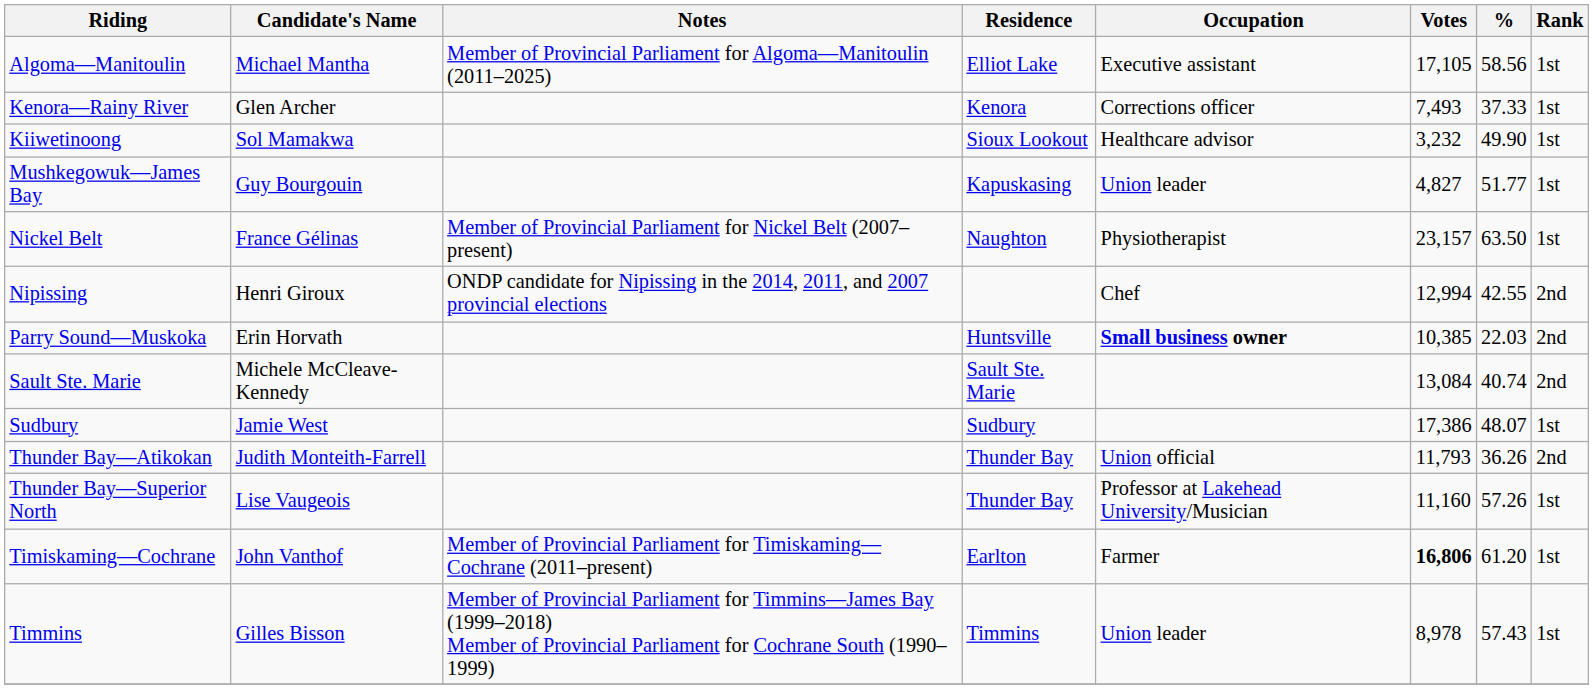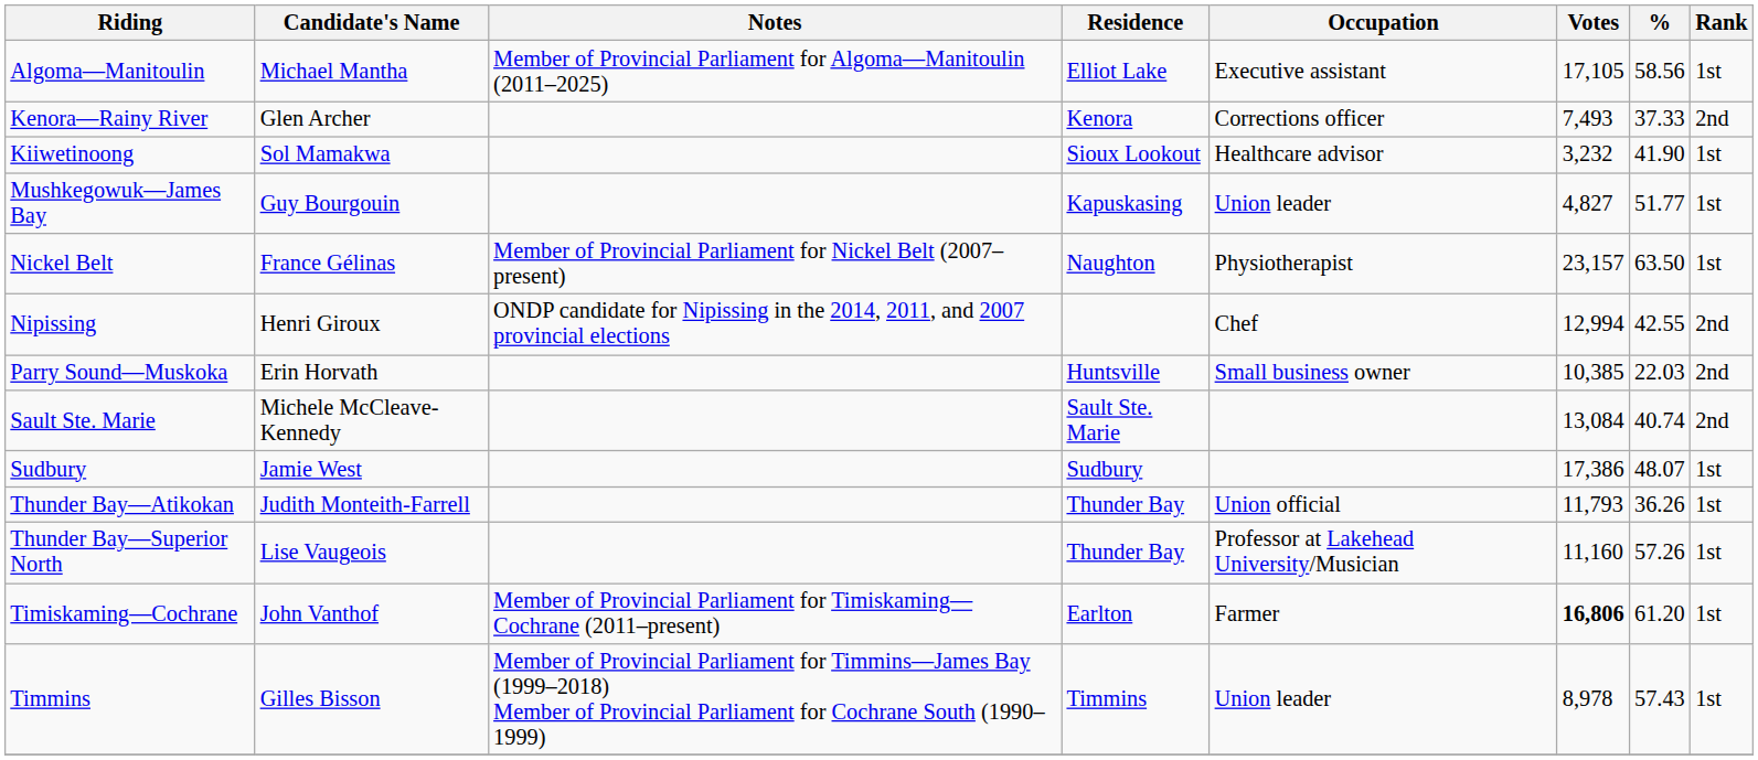Kenora—Rainy River | Rank: 1st -> 2nd
Kiiwetinoong | %: 49.90 -> 41.90
Parry Sound—Muskoka | Occupation: bold -> normal
Thunder Bay—Atikokan | Rank: 2nd -> 1st
